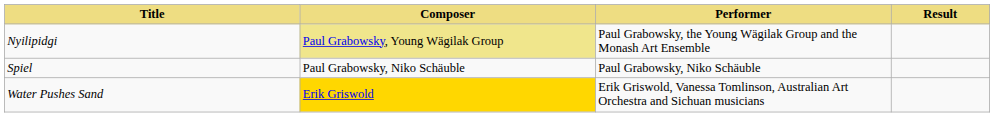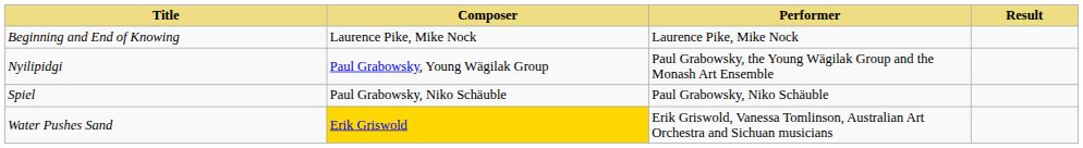+ row: Beginning and End of Knowing | Laurence Pike, Mike Nock | Laurence Pike, Mike Nock
Nyilipidgi | Composer: khaki background -> no background
